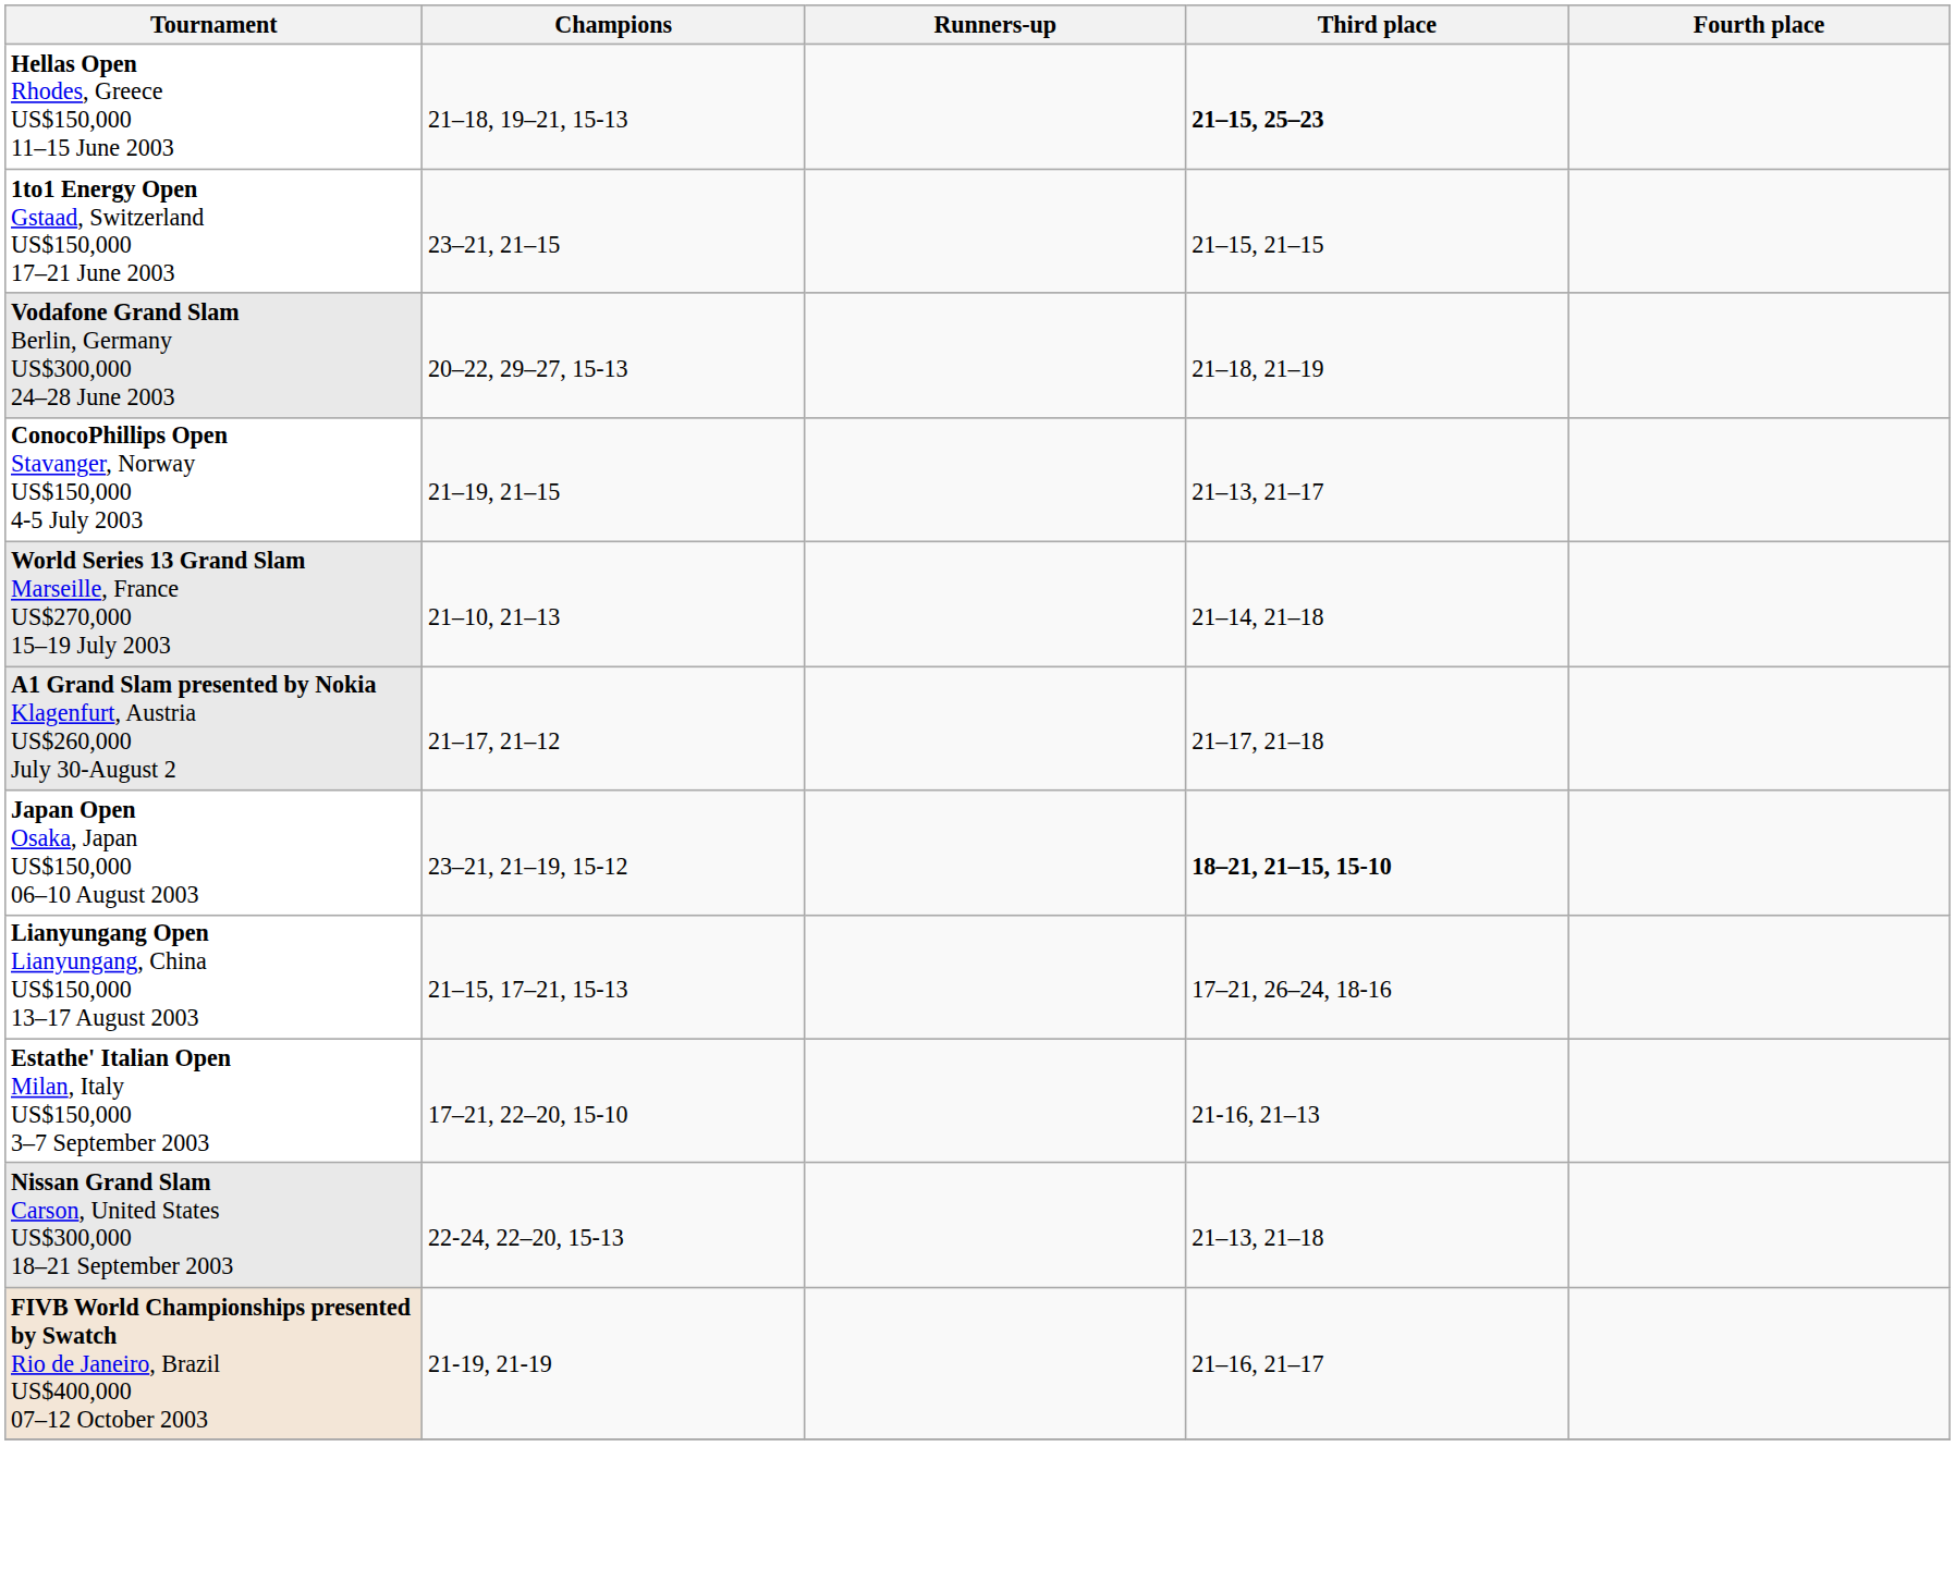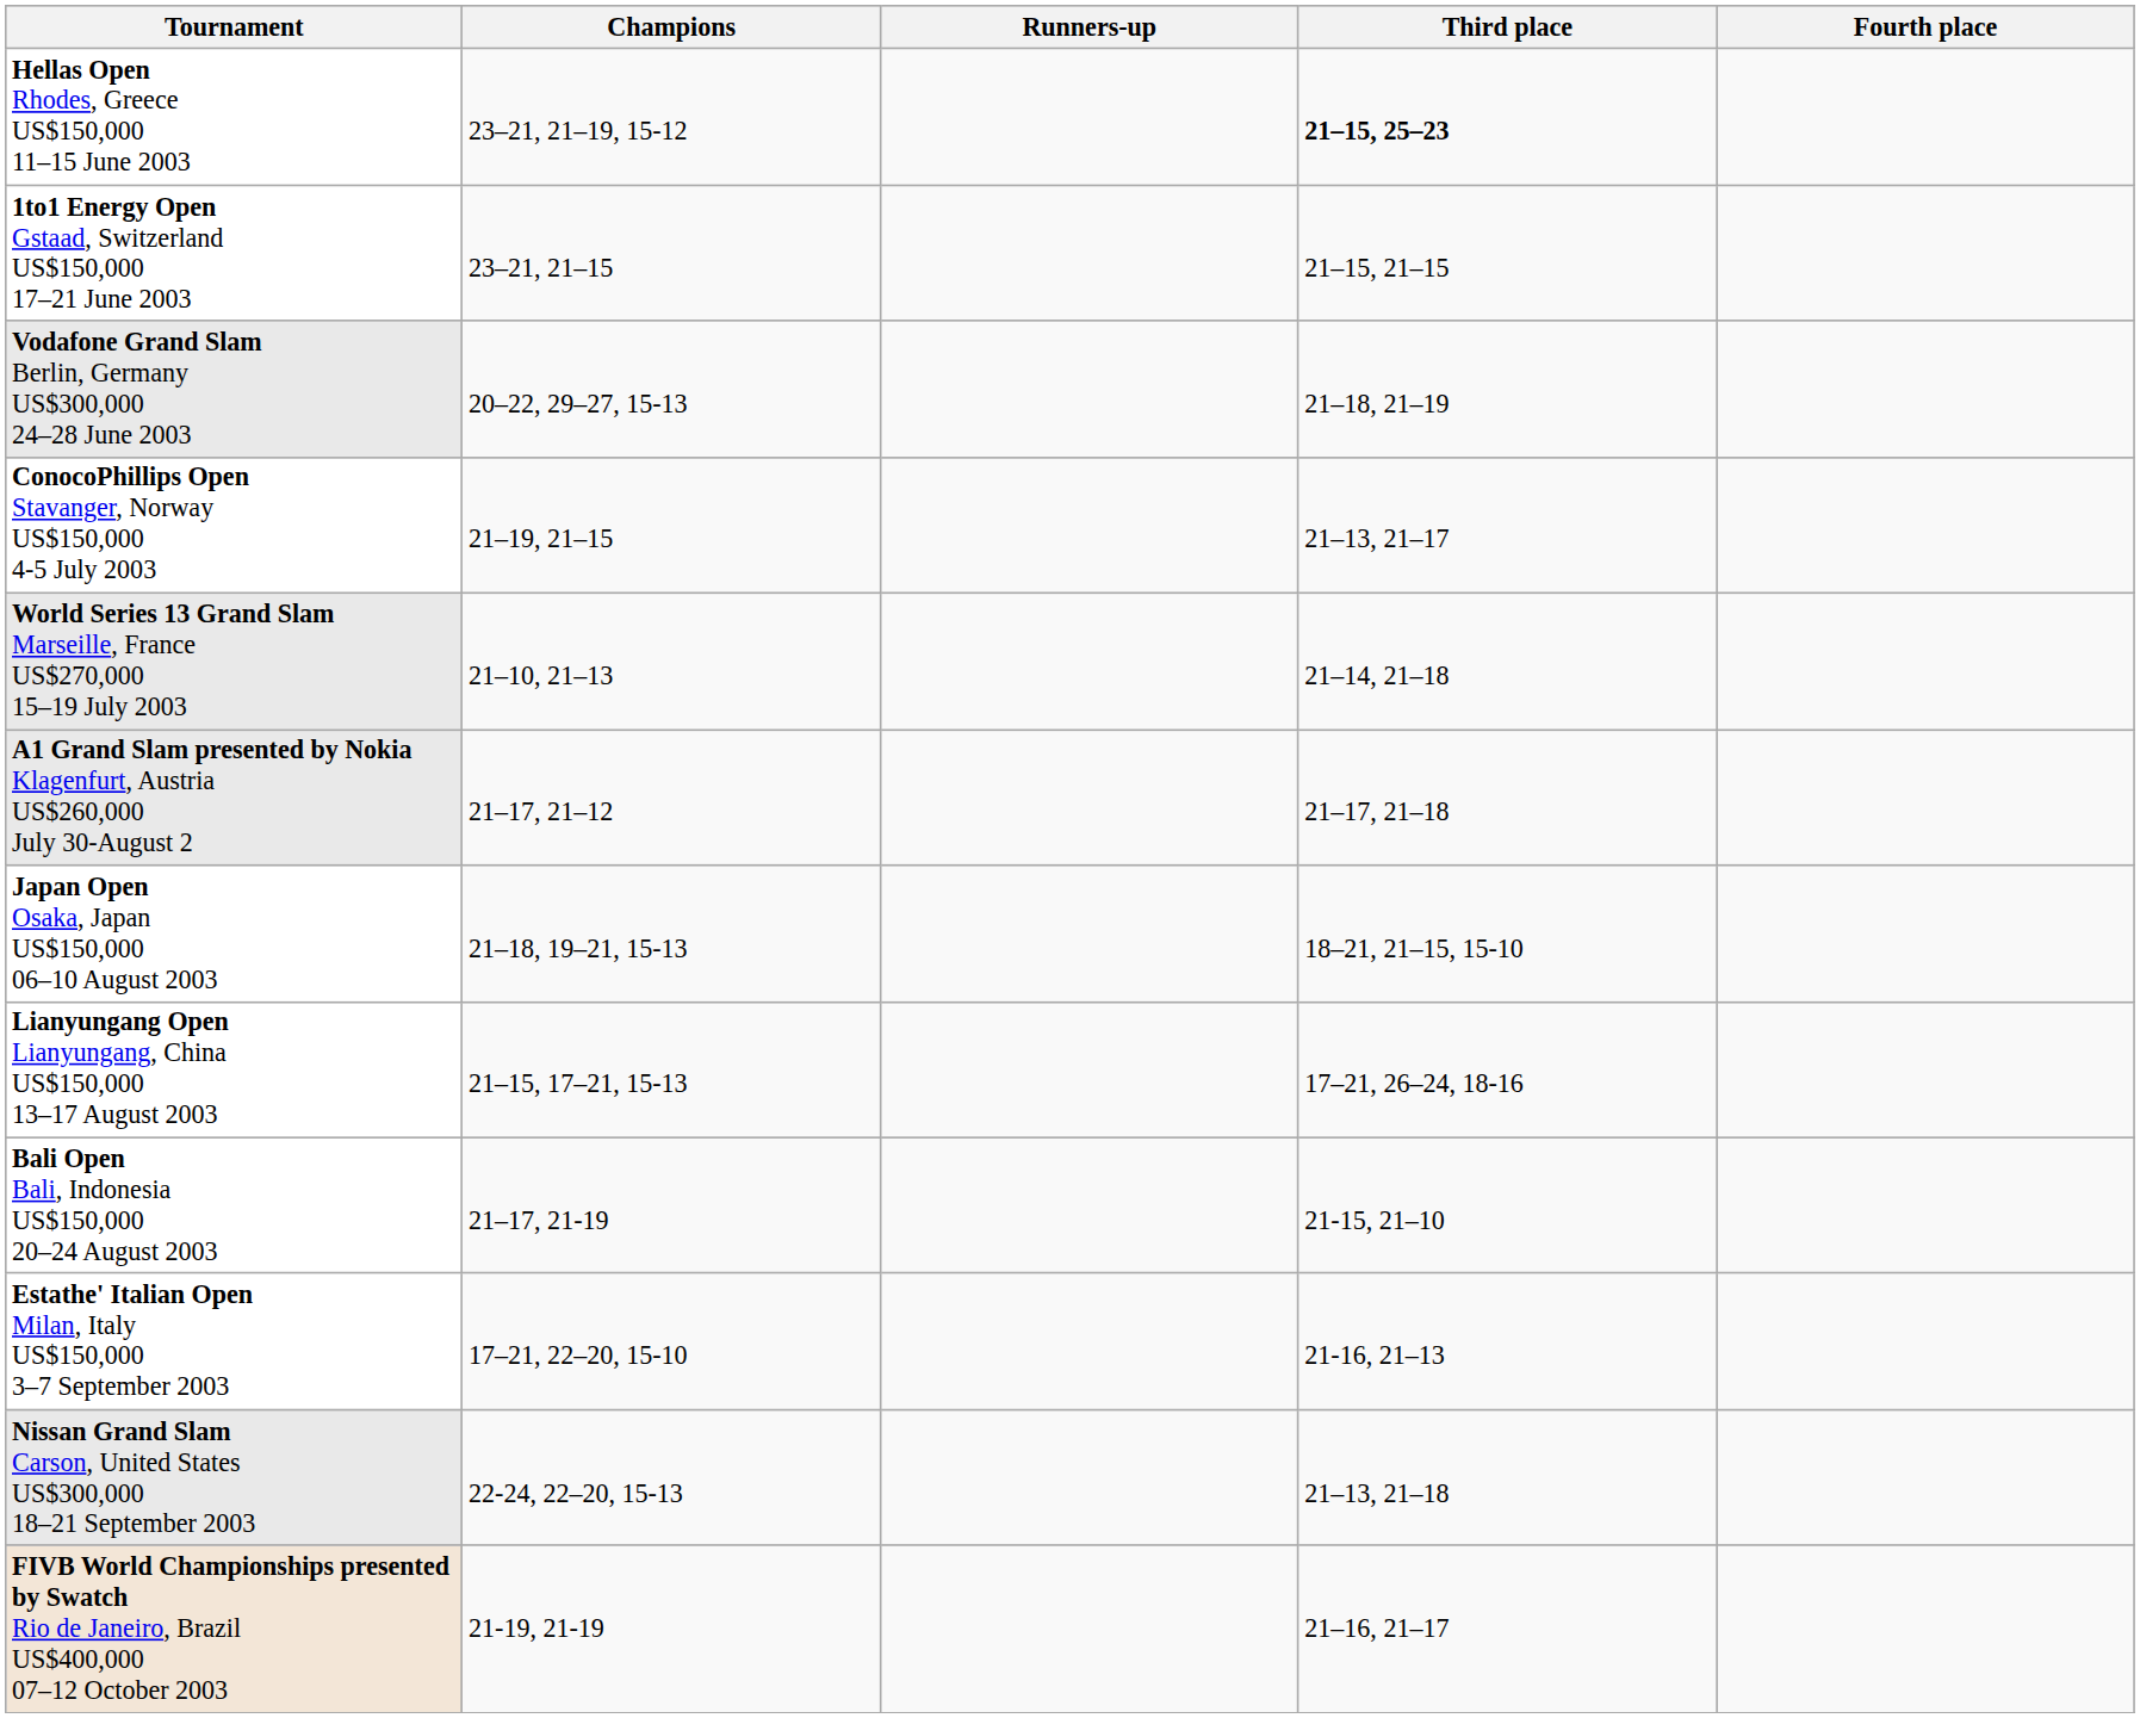Hellas Open Rhodes, Greece US$150,000 11–15 June 2003 | Champions: 21–18, 19–21, 15-13 -> 23–21, 21–19, 15-12
Japan Open Osaka, Japan US$150,000 06–10 August 2003 | Champions: 23–21, 21–19, 15-12 -> 21–18, 19–21, 15-13
Japan Open Osaka, Japan US$150,000 06–10 August 2003 | Third place: bold -> normal
+ row: Bali Open Bali, Indonesia US$150,000 20–24 August 2003 | 21–17, 21-19 | 21-15, 21–10
